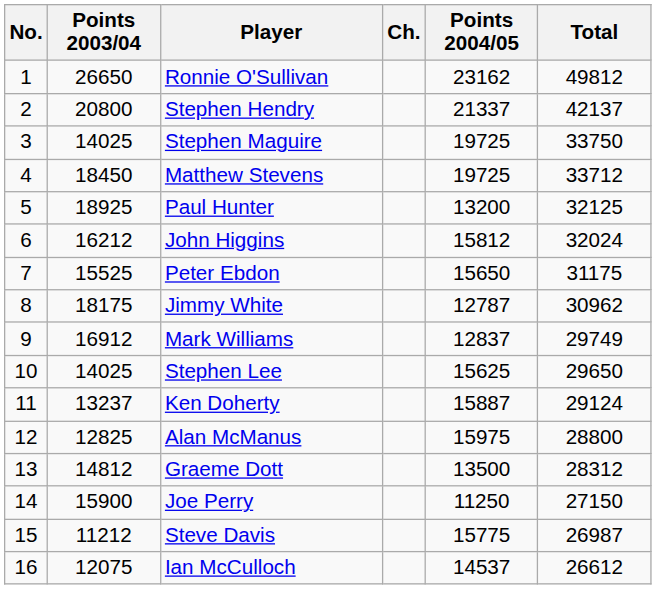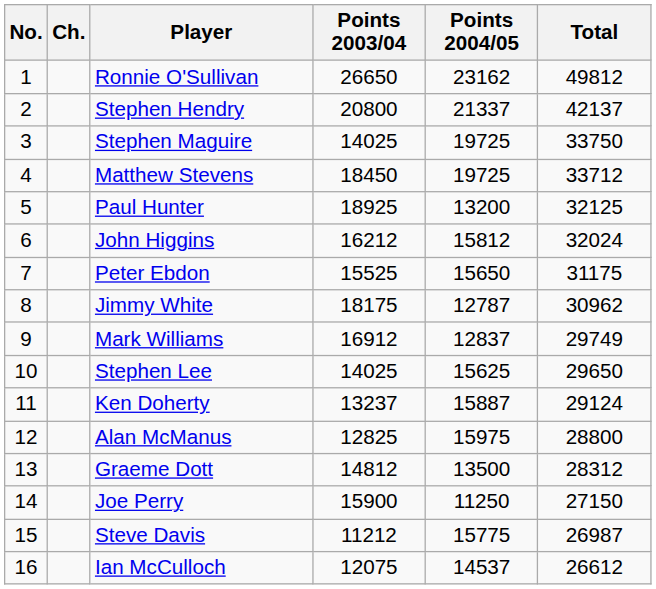columns swapped: Ch. <-> Points 2003/04
